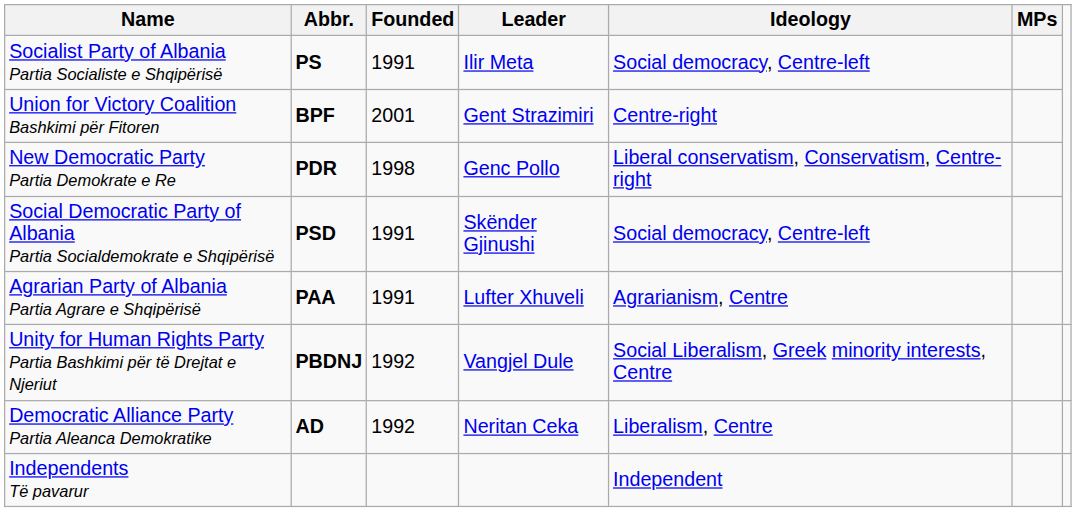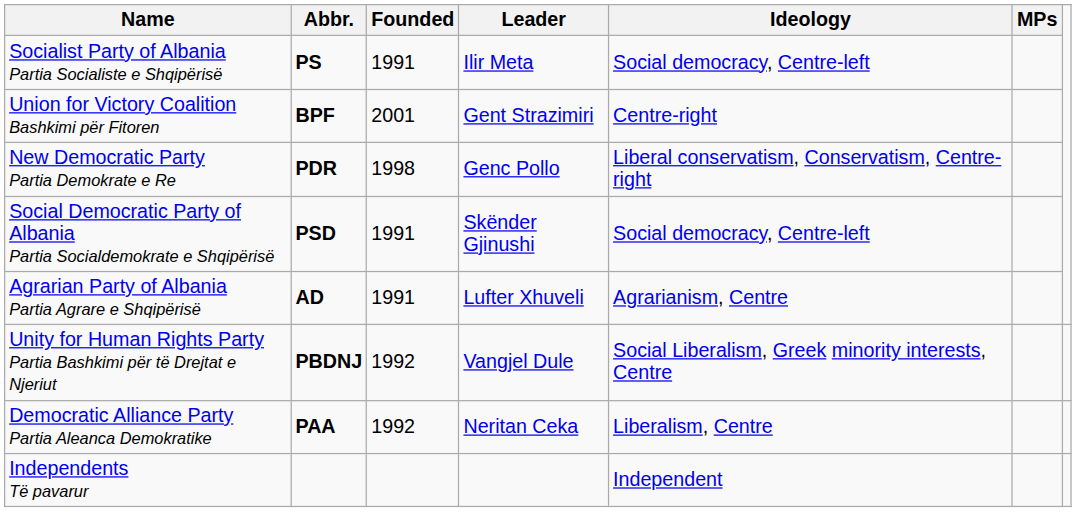Agrarian Party of Albania Partia Agrare e Shqipërisë | Abbr.: PAA -> AD
Democratic Alliance Party Partia Aleanca Demokratike | Abbr.: AD -> PAA
